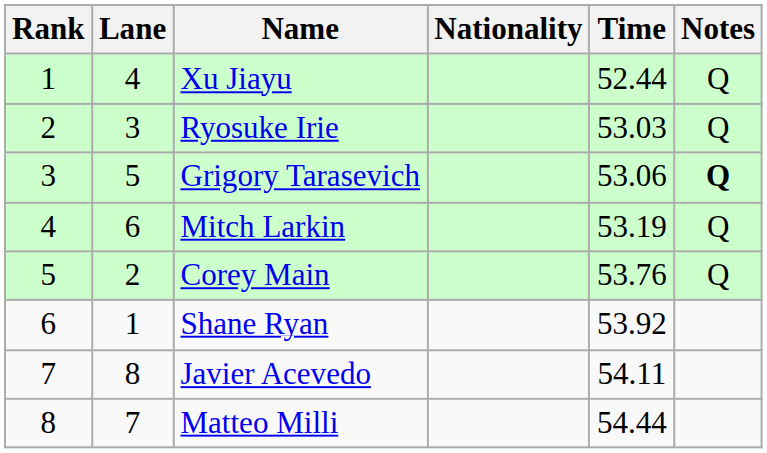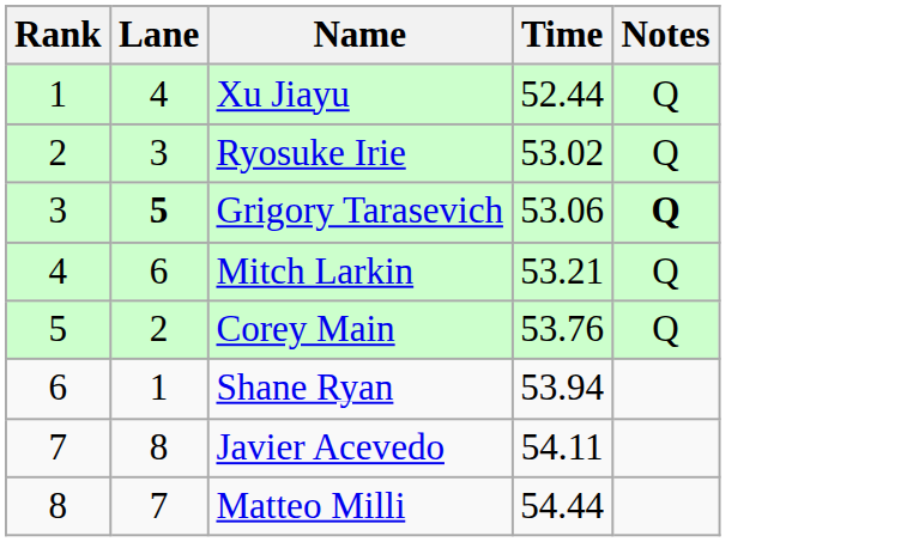- column: Nationality
Ryosuke Irie | Time: 53.03 -> 53.02
Grigory Tarasevich | Lane: normal -> bold
Mitch Larkin | Time: 53.19 -> 53.21
Shane Ryan | Time: 53.92 -> 53.94
